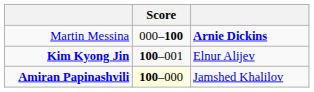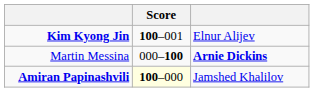rows swapped: Kim Kyong Jin <-> Martin Messina
